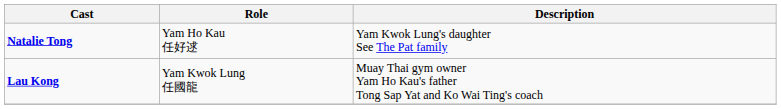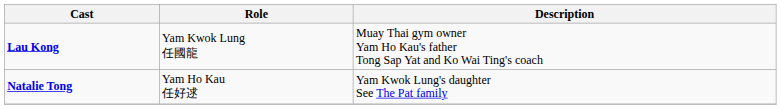rows swapped: Lau Kong <-> Natalie Tong
